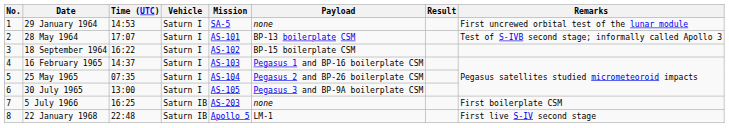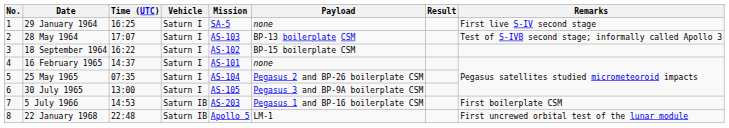29 January 1964 | Time (UTC): 14:53 -> 16:25
29 January 1964 | Remarks: First uncrewed orbital test of the lunar module -> First live S-IV second stage
28 May 1964 | Mission: AS-101 -> AS-103
16 February 1965 | Mission: AS-103 -> AS-101
16 February 1965 | Payload: Pegasus 1 and BP-16 boilerplate CSM -> none
5 July 1966 | Time (UTC): 16:25 -> 14:53
5 July 1966 | Payload: none -> Pegasus 1 and BP-16 boilerplate CSM
22 January 1968 | Remarks: First live S-IV second stage -> First uncrewed orbital test of the lunar module
